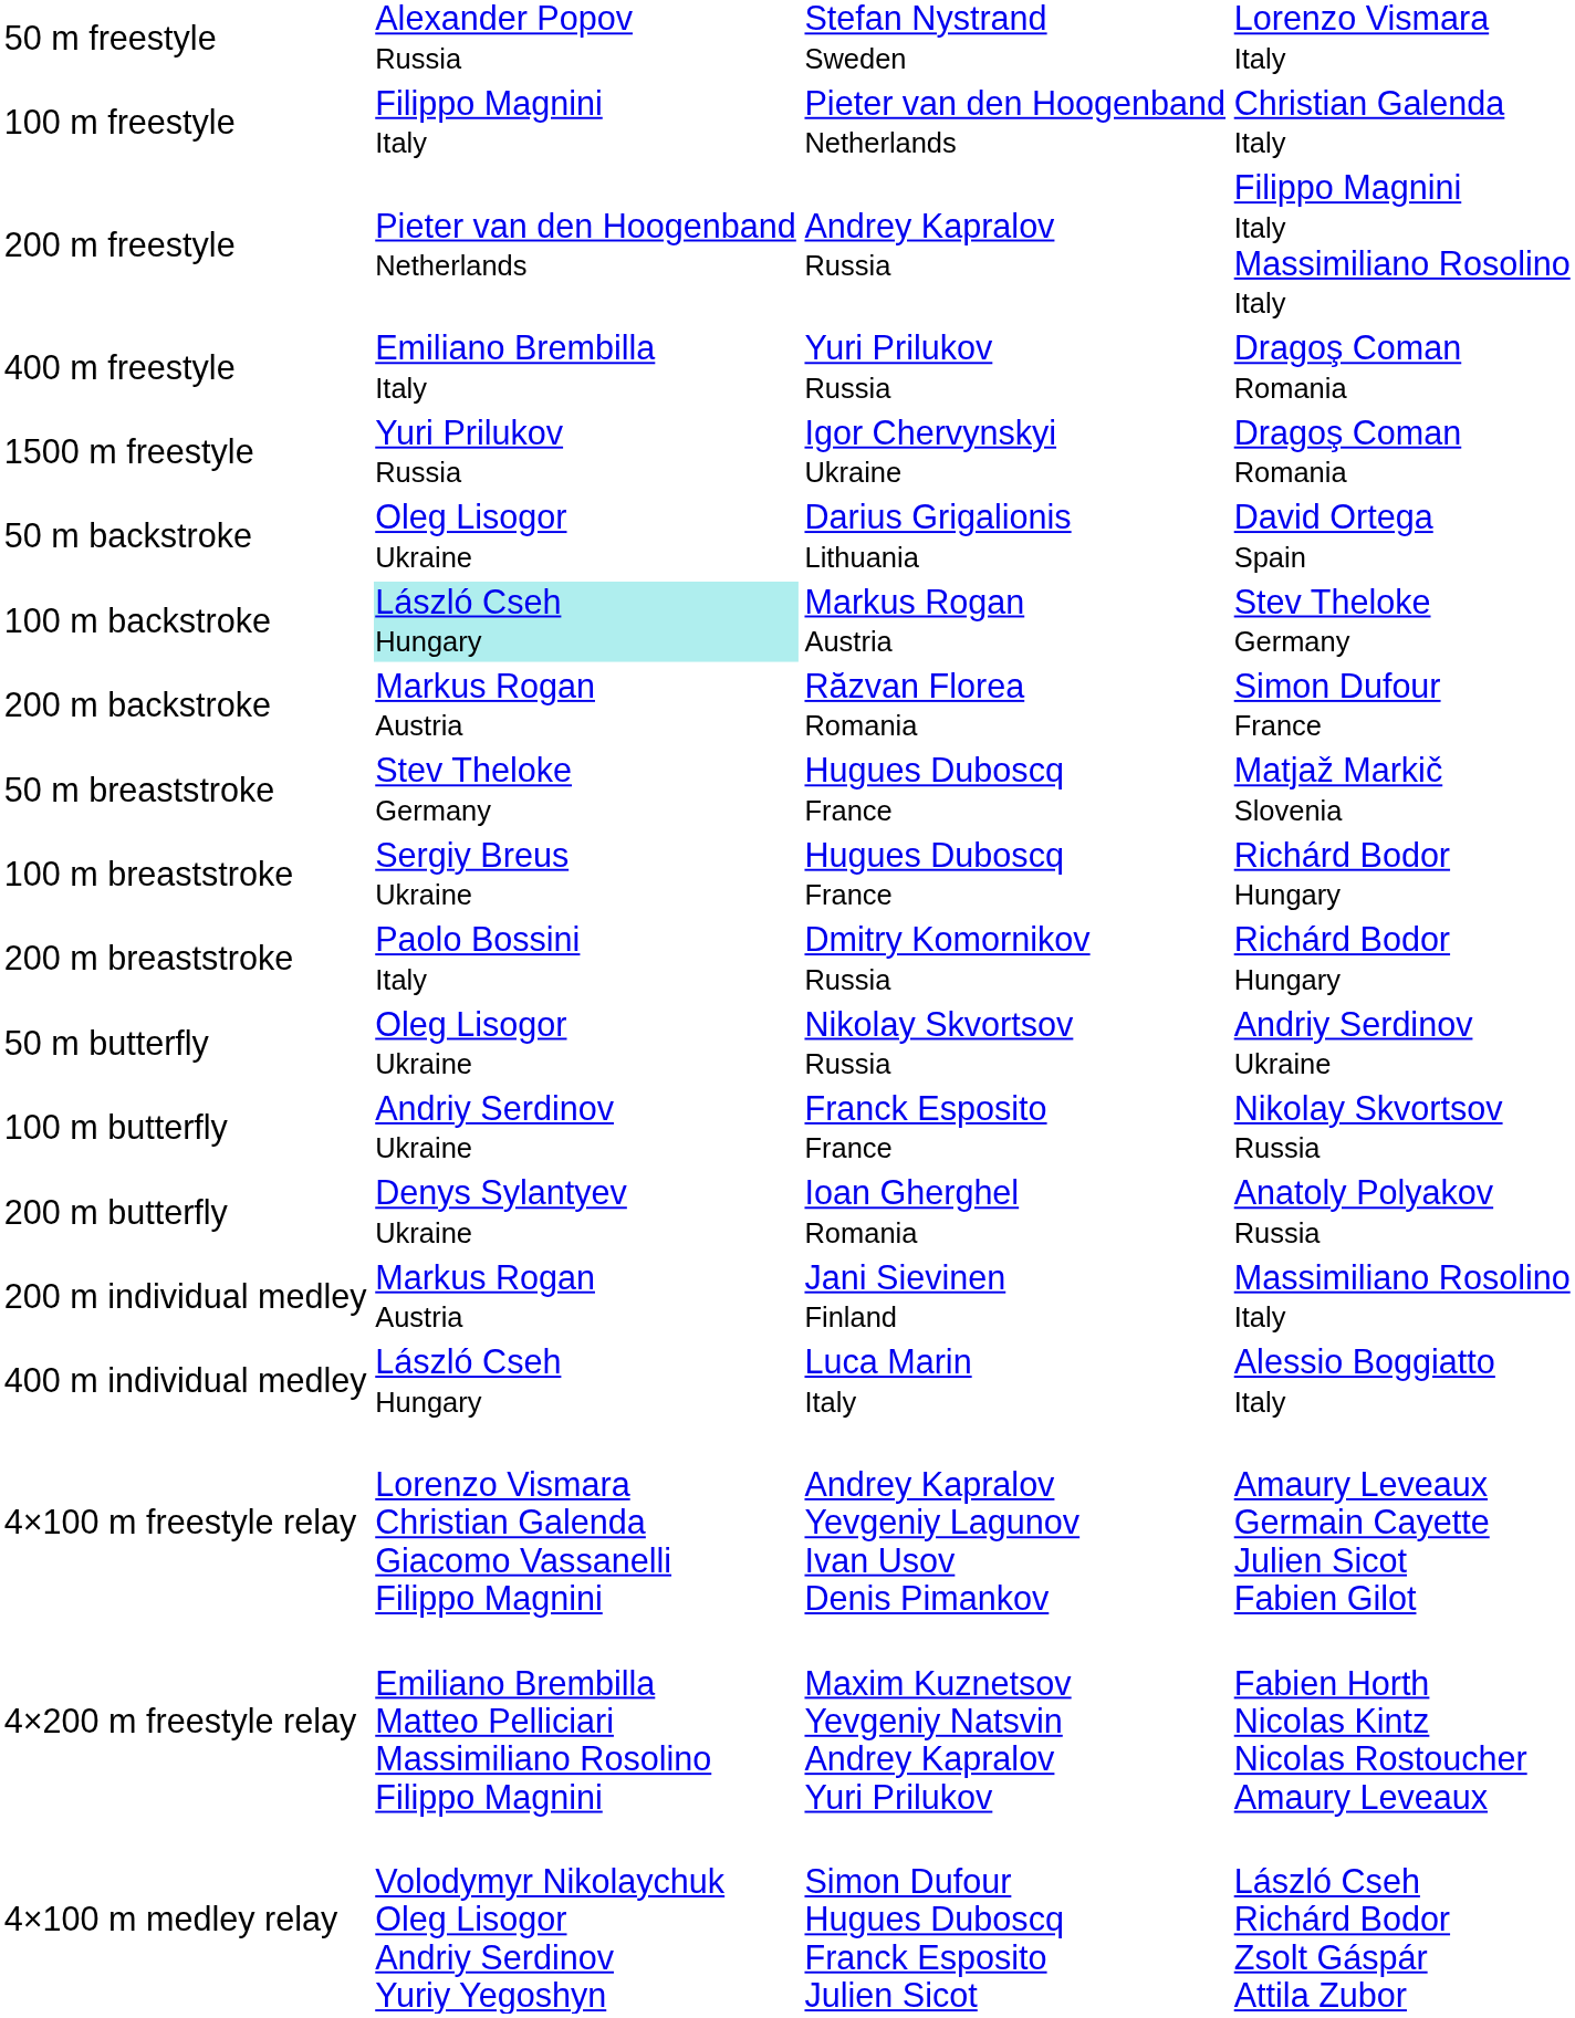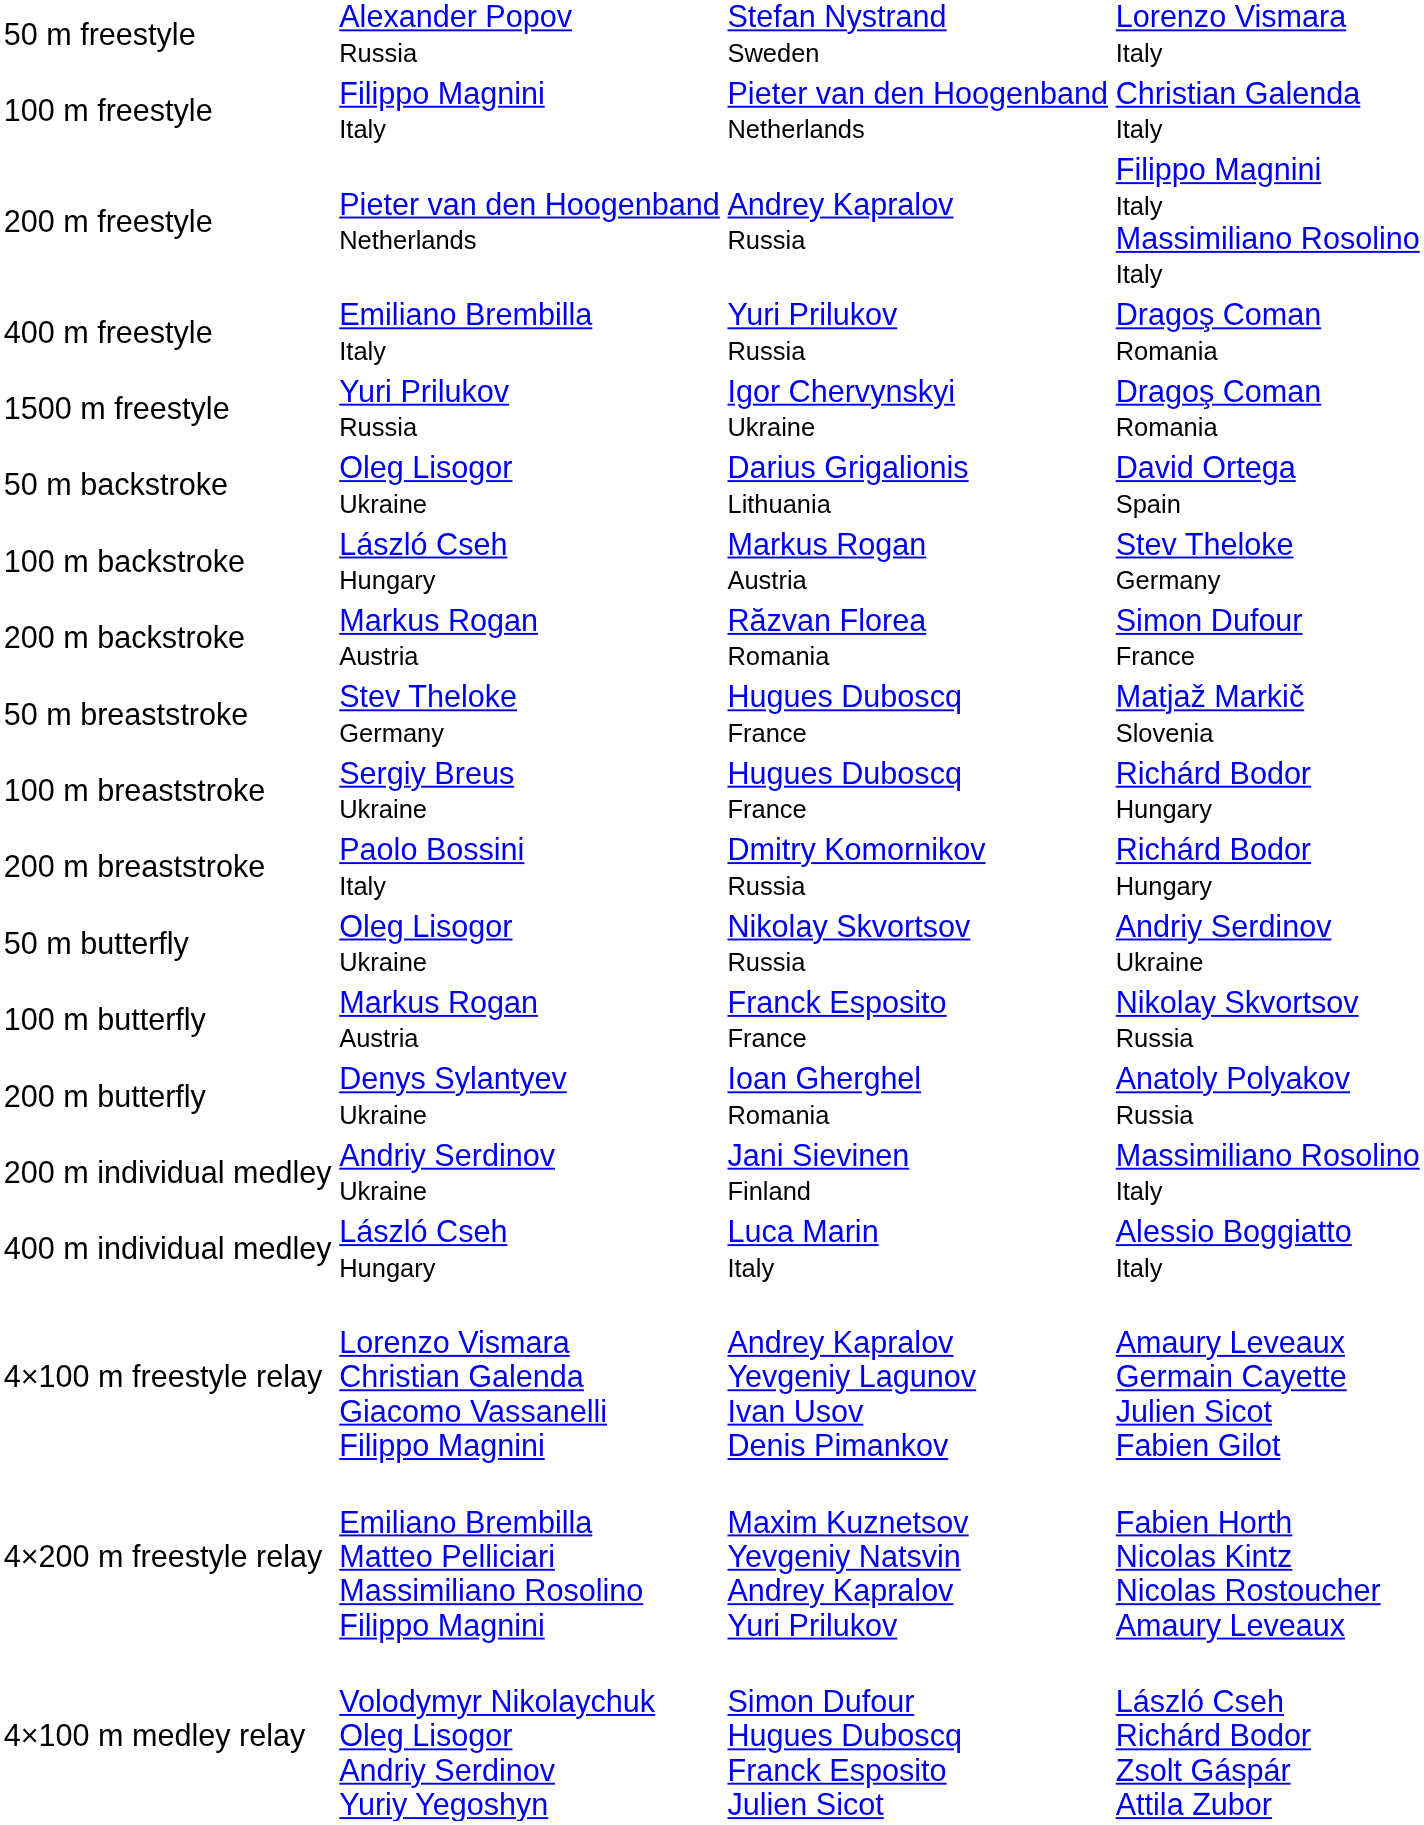100 m backstroke | column 2: paleturquoise background -> no background
100 m butterfly | column 2: Andriy Serdinov Ukraine -> Markus Rogan Austria
200 m individual medley | column 2: Markus Rogan Austria -> Andriy Serdinov Ukraine
